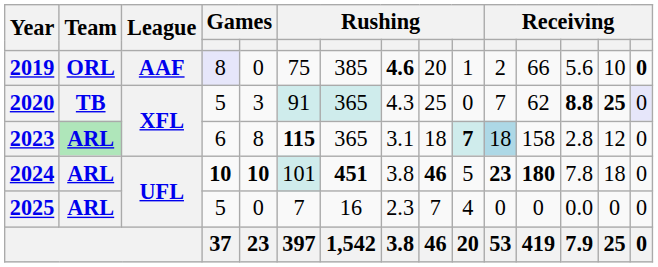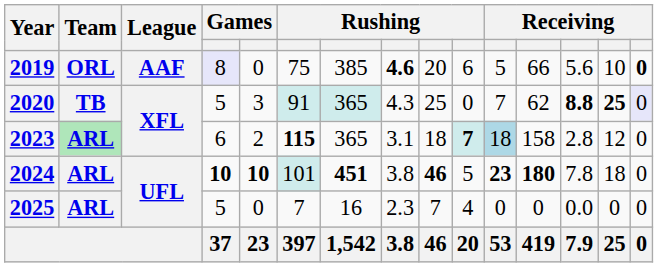2019 | column 10: 1 -> 6
2019 | column 11: 2 -> 5
2023 | column 5: 8 -> 2
